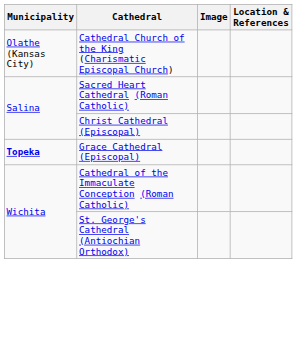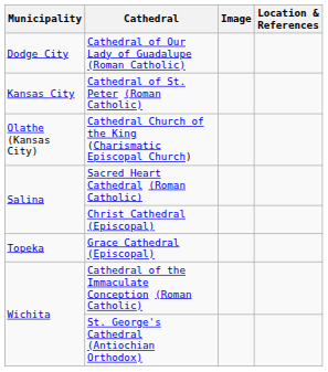+ row: Dodge City | Cathedral of Our Lady of Guadalupe (Roman Catholic)
+ row: Kansas City | Cathedral of St. Peter (Roman Catholic)
Grace Cathedral (Episcopal) | Municipality: bold -> normal
